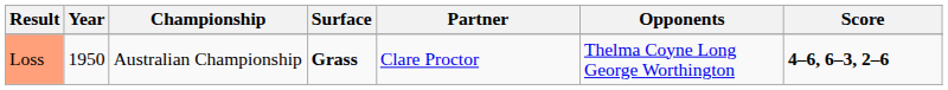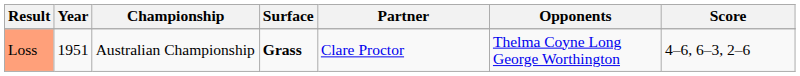Loss | Year: 1950 -> 1951
Loss | Score: bold -> normal
